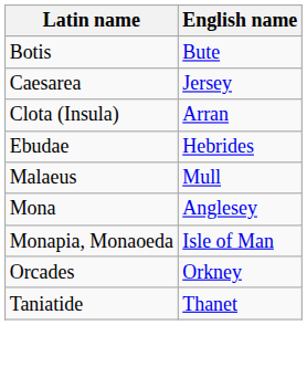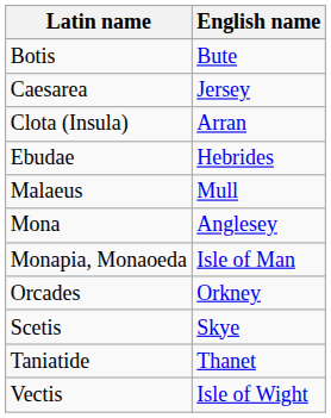+ row: Scetis | Skye
+ row: Vectis | Isle of Wight
